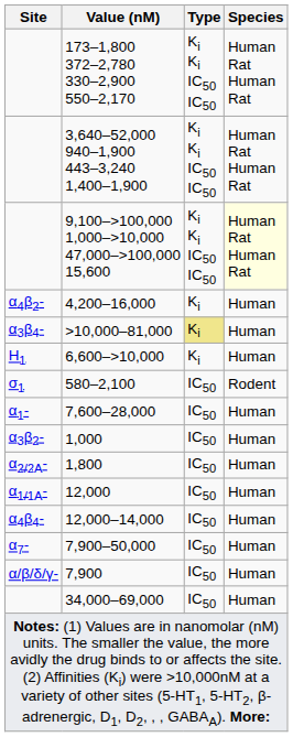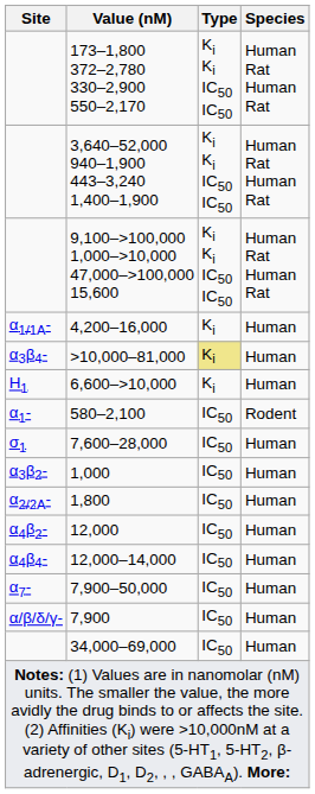9,100–>100,000 1,000–>10,000 47,000–>100,000 15,600 | Species: lightyellow background -> no background
4,200–16,000 | Site: α4β2- -> α1/1A-
580–2,100 | Site: σ1 -> α1-
7,600–28,000 | Site: α1- -> σ1
12,000 | Site: α1/1A- -> α4β2-
